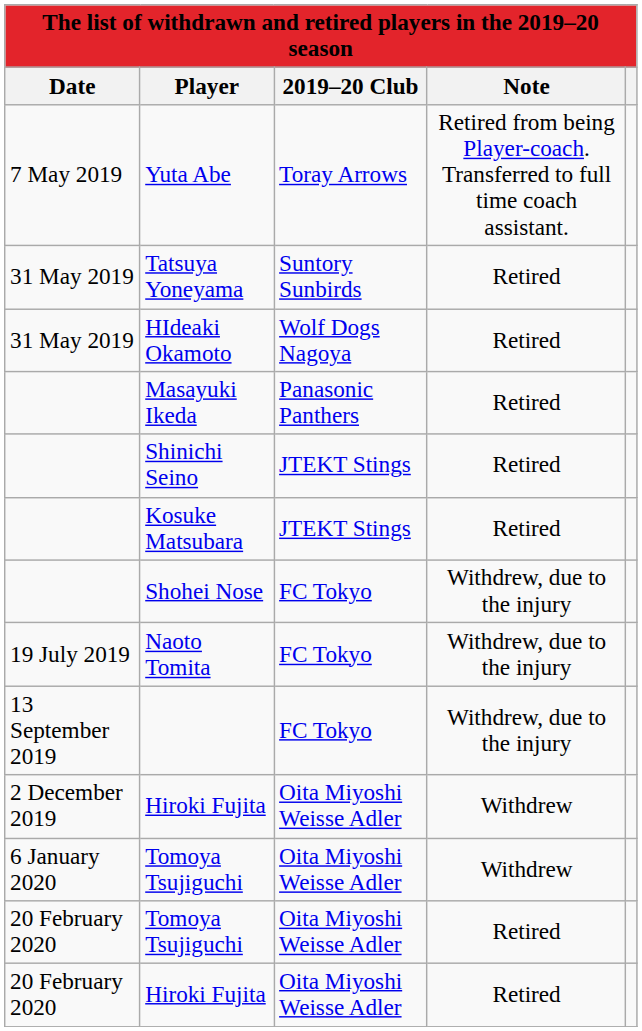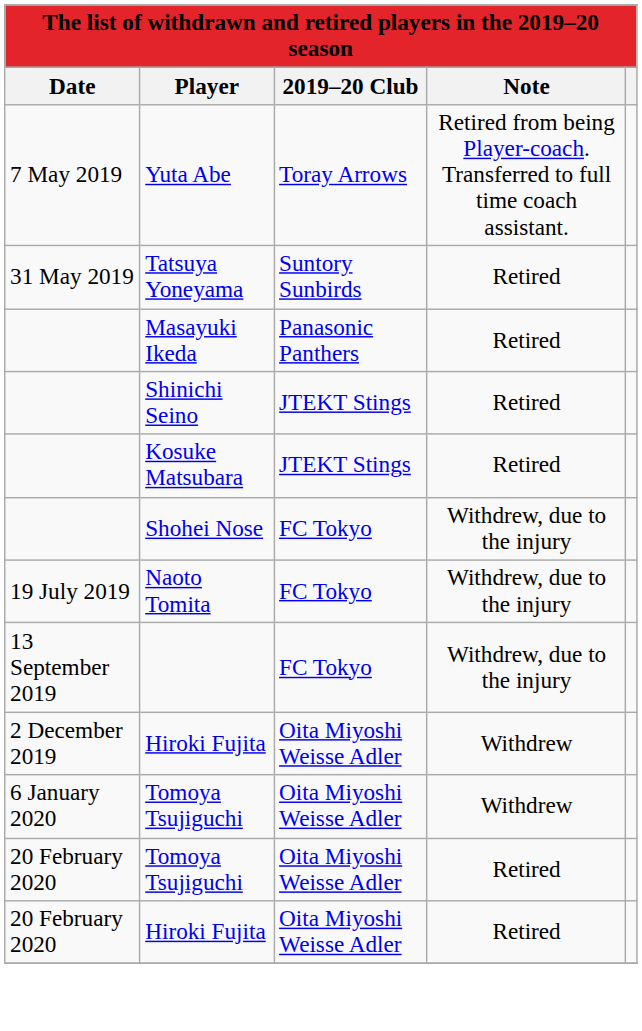- row: 31 May 2019 | HIdeaki Okamoto | Wolf Dogs Nagoya | Retired
